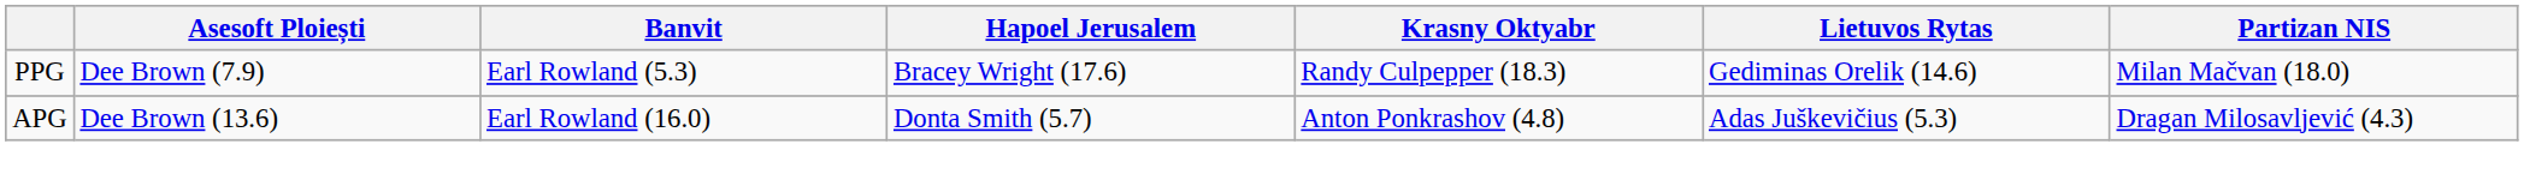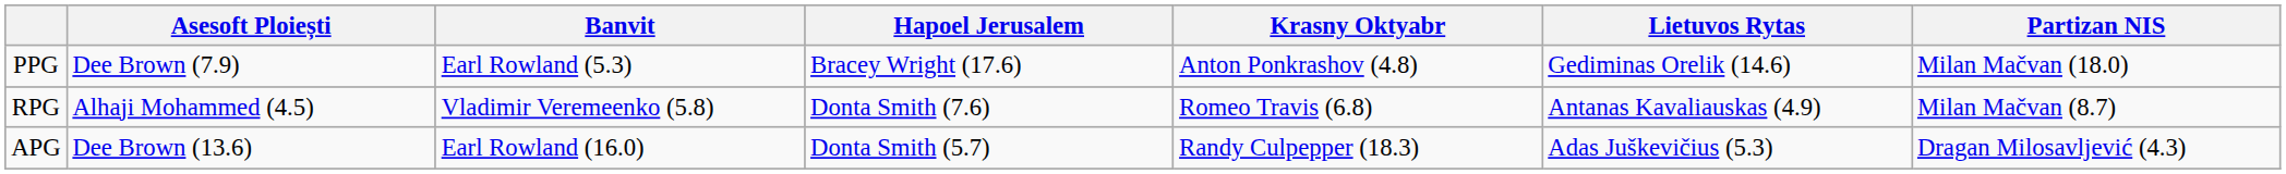PPG | Krasny Oktyabr: Randy Culpepper (18.3) -> Anton Ponkrashov (4.8)
+ row: RPG | Alhaji Mohammed (4.5) | Vladimir Veremeenko (5.8) | Donta Smith (7.6) | Romeo Travis (6.8) | Antanas Kavaliauskas (4.9) | Milan Mačvan (8.7)
APG | Krasny Oktyabr: Anton Ponkrashov (4.8) -> Randy Culpepper (18.3)
